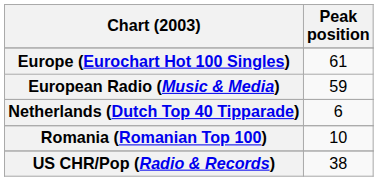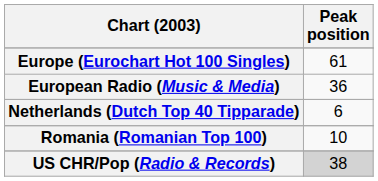European Radio (Music & Media) | Peak position: 59 -> 36
US CHR/Pop (Radio & Records) | Peak position: no background -> lightgrey background
